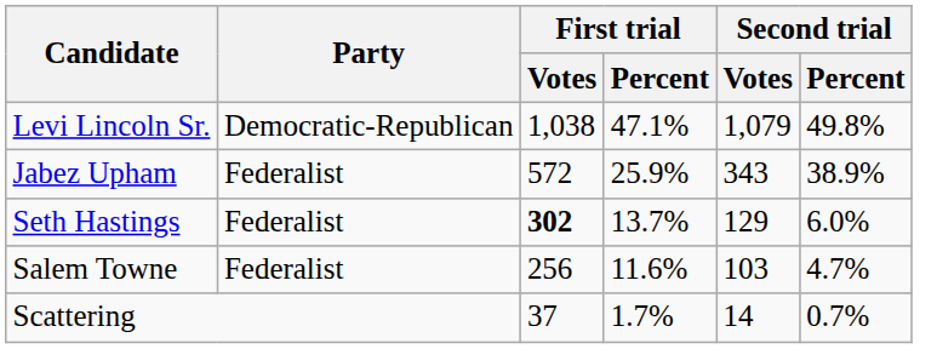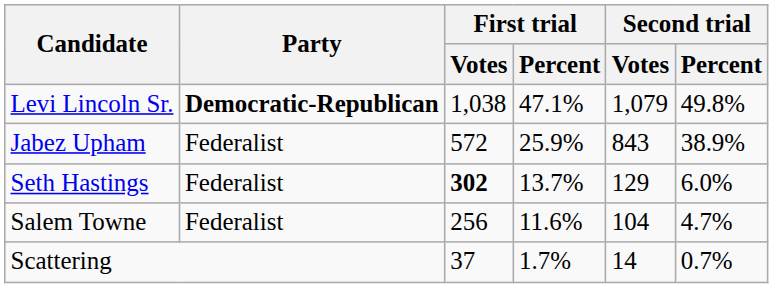Levi Lincoln Sr. | Party: normal -> bold
Jabez Upham | Second trial / Votes: 343 -> 843
Salem Towne | Second trial / Votes: 103 -> 104
